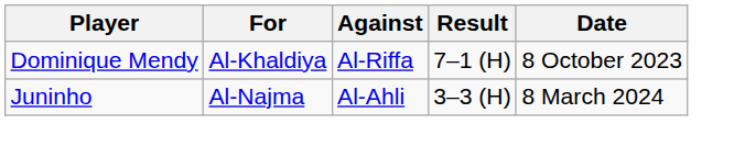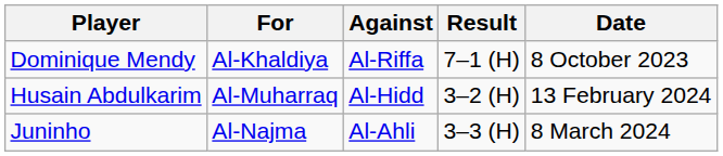+ row: Husain Abdulkarim | Al-Muharraq | Al-Hidd | 3–2 (H) | 13 February 2024
